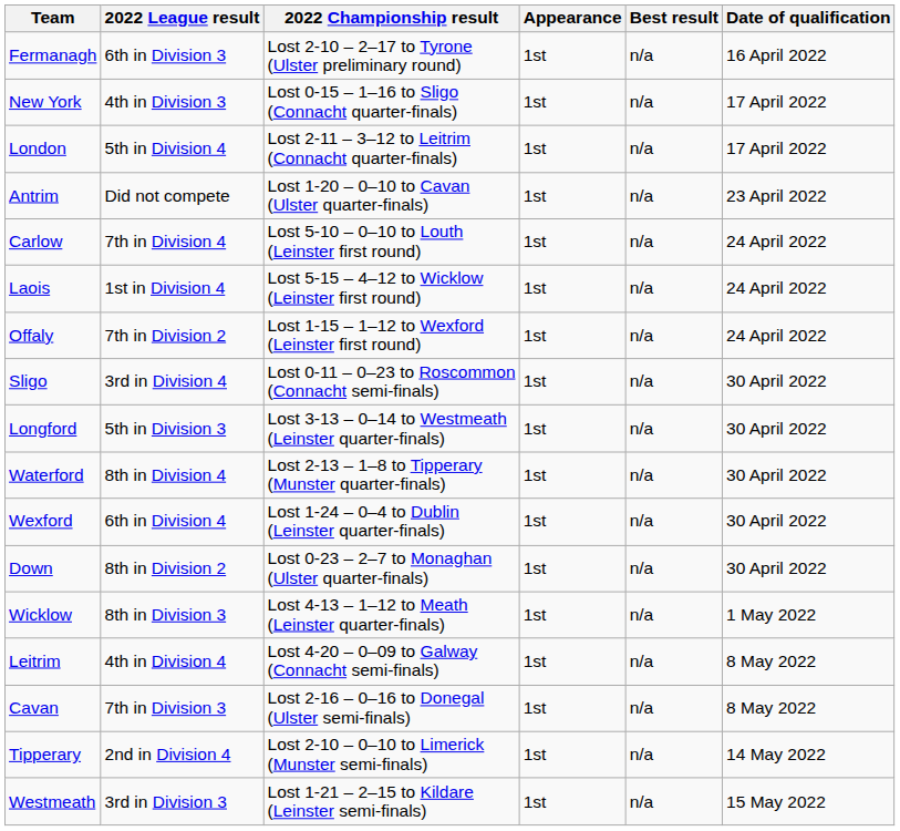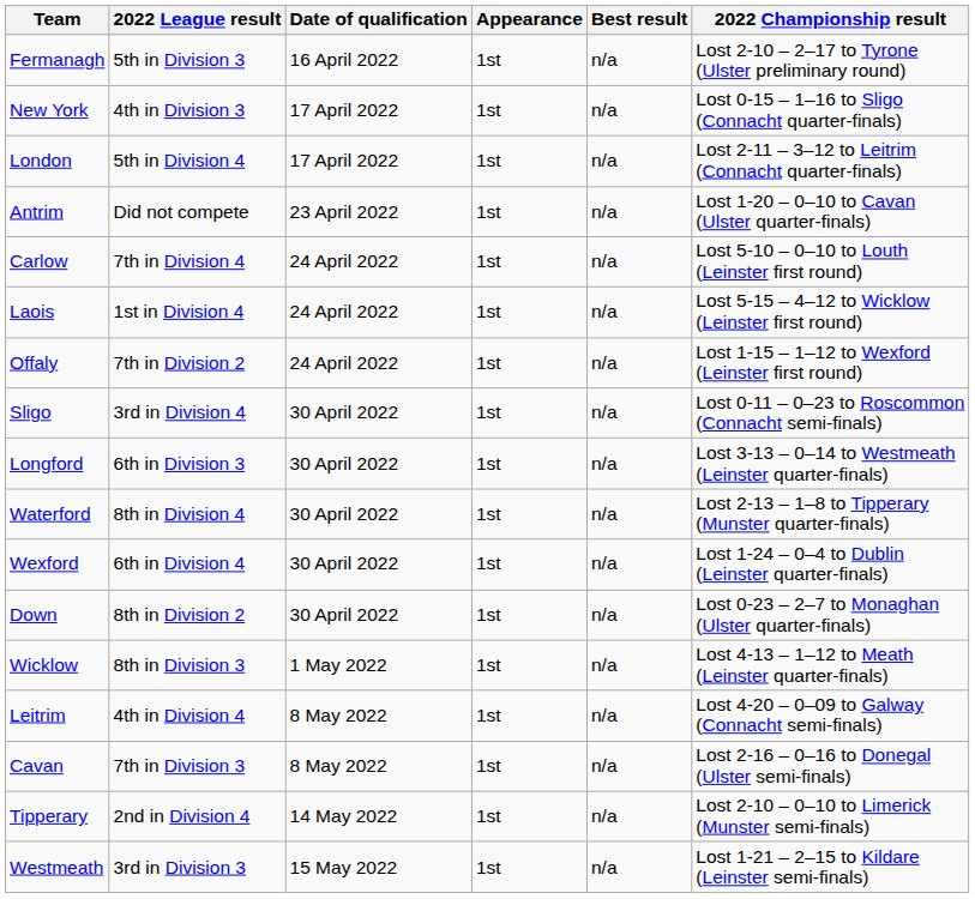columns swapped: 2022 Championship result <-> Date of qualification
Fermanagh | 2022 League result: 6th in Division 3 -> 5th in Division 3
Longford | 2022 League result: 5th in Division 3 -> 6th in Division 3
